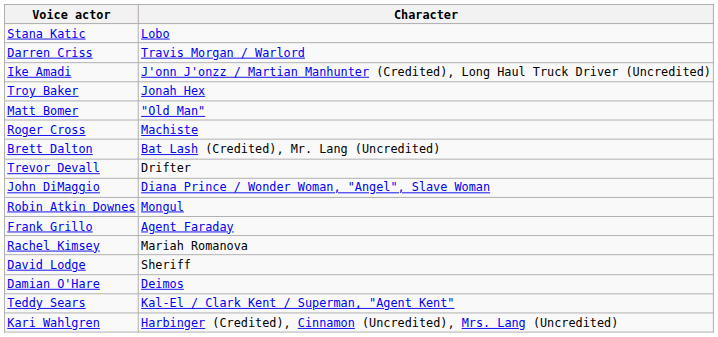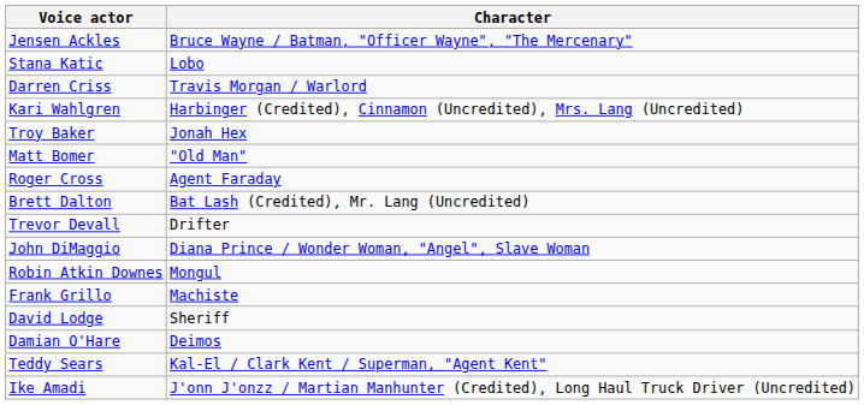+ row: Jensen Ackles | Bruce Wayne / Batman, "Officer Wayne", "The Mercenary"
rows swapped: Ike Amadi <-> Kari Wahlgren
Roger Cross | Character: Machiste -> Agent Faraday
Frank Grillo | Character: Agent Faraday -> Machiste
- row: Rachel Kimsey | Mariah Romanova
